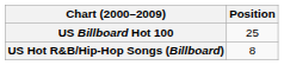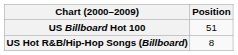US Billboard Hot 100 | Position: 25 -> 51
